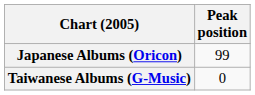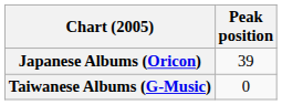Japanese Albums (Oricon) | Peak position: 99 -> 39
